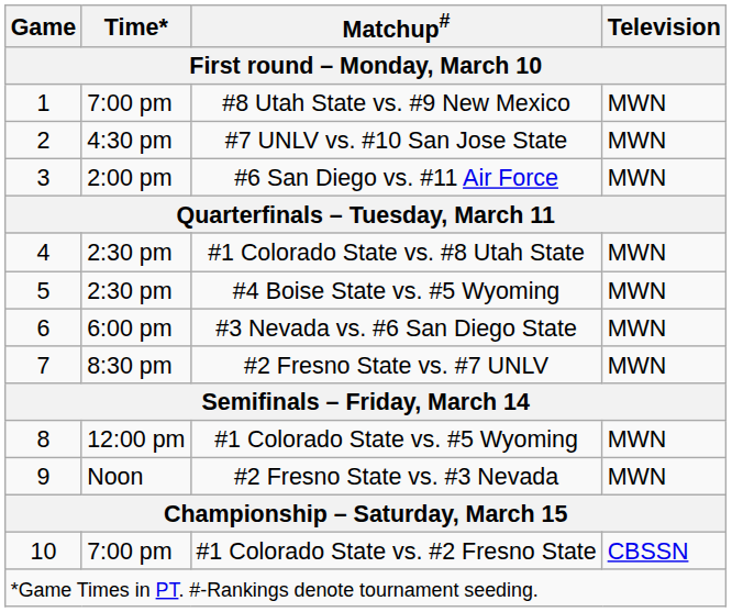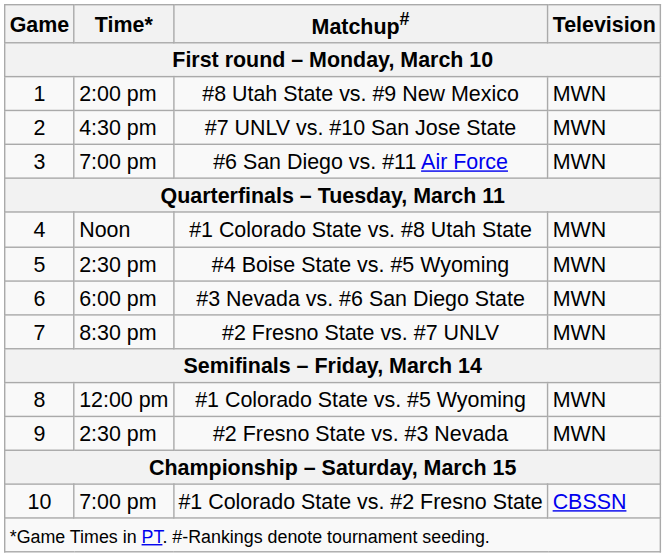#8 Utah State vs. #9 New Mexico | Time*: 7:00 pm -> 2:00 pm
#6 San Diego vs. #11 Air Force | Time*: 2:00 pm -> 7:00 pm
#1 Colorado State vs. #8 Utah State | Time*: 2:30 pm -> Noon
#2 Fresno State vs. #3 Nevada | Time*: Noon -> 2:30 pm
